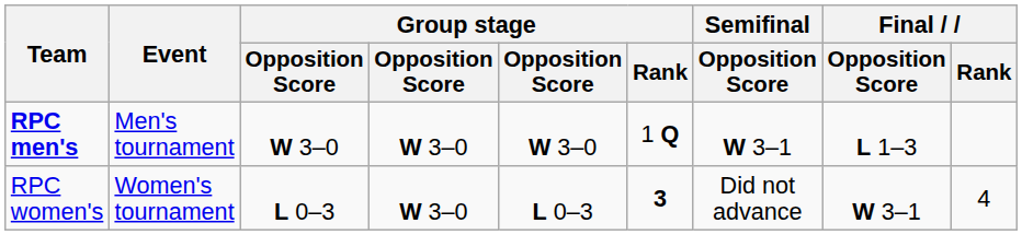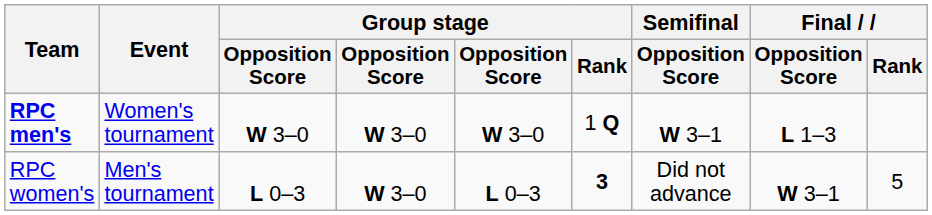RPC men's | Event: Men's tournament -> Women's tournament
RPC women's | Event: Women's tournament -> Men's tournament
RPC women's | Final / Rank: 4 -> 5
